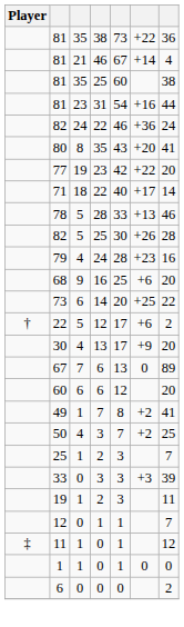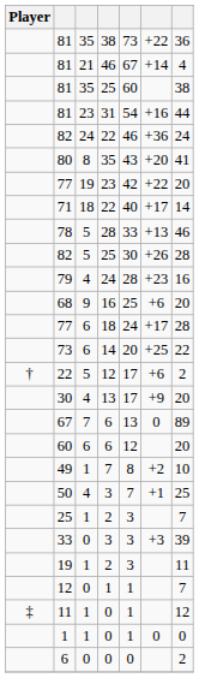+ row: 77 | 6 | 18 | 24 | +17 | 28
49 | column 7: 41 -> 10
50 | column 6: +2 -> +1
